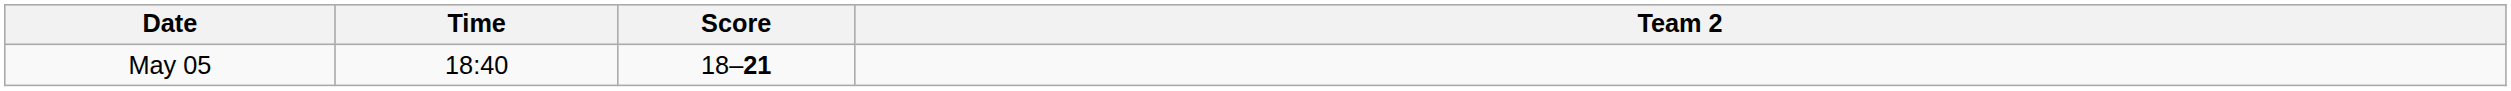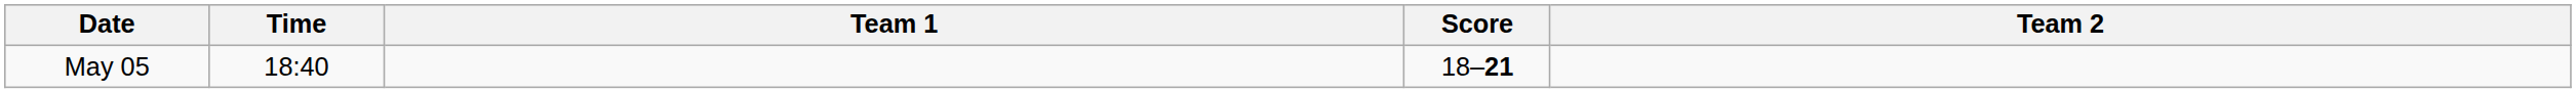+ column: Team 1
